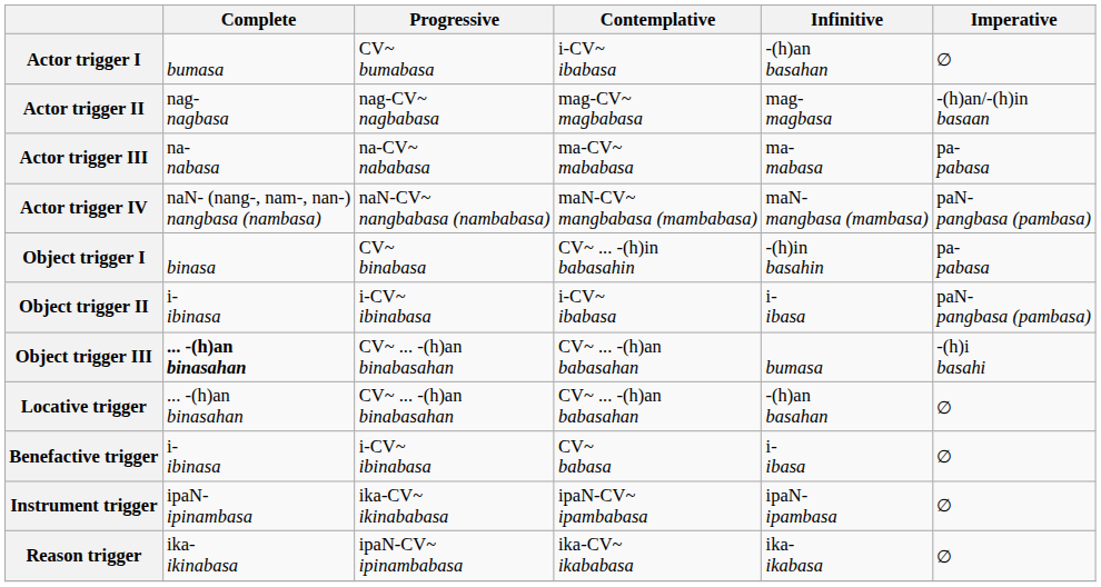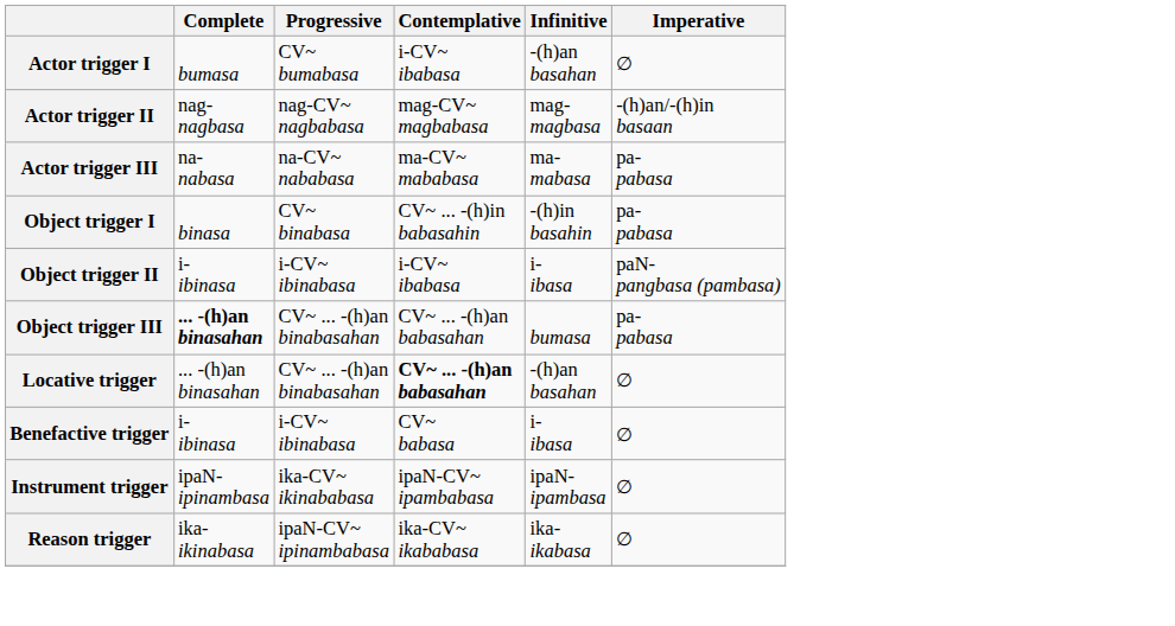- row: Actor trigger IV | naN- (nang-, nam-, nan-) nangbasa (nambasa) | naN-CV~ nangbabasa (nambabasa) | maN-CV~ mangbabasa (mambabasa) | maN- mangbasa (mambasa) | paN- pangbasa (pambasa)
Object trigger III | Imperative: -(h)i basahi -> pa- pabasa
Locative trigger | Contemplative: normal -> bold
